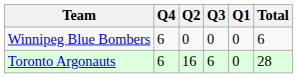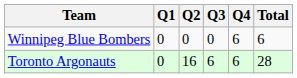columns swapped: Q1 <-> Q4
